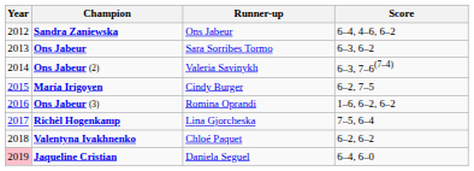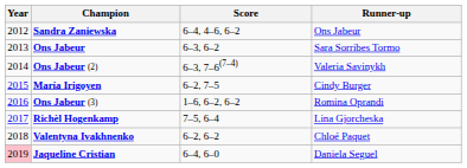columns swapped: Runner-up <-> Score
